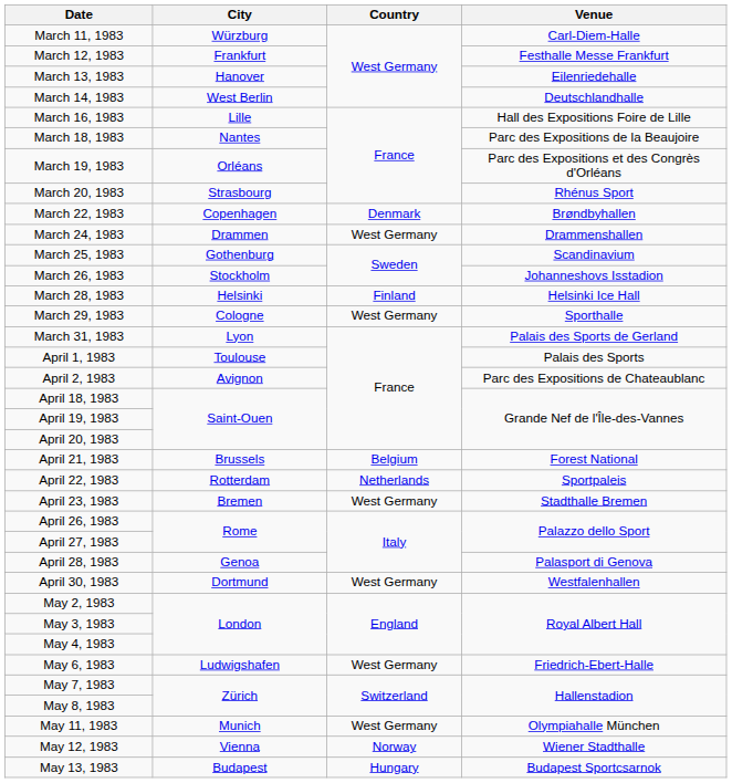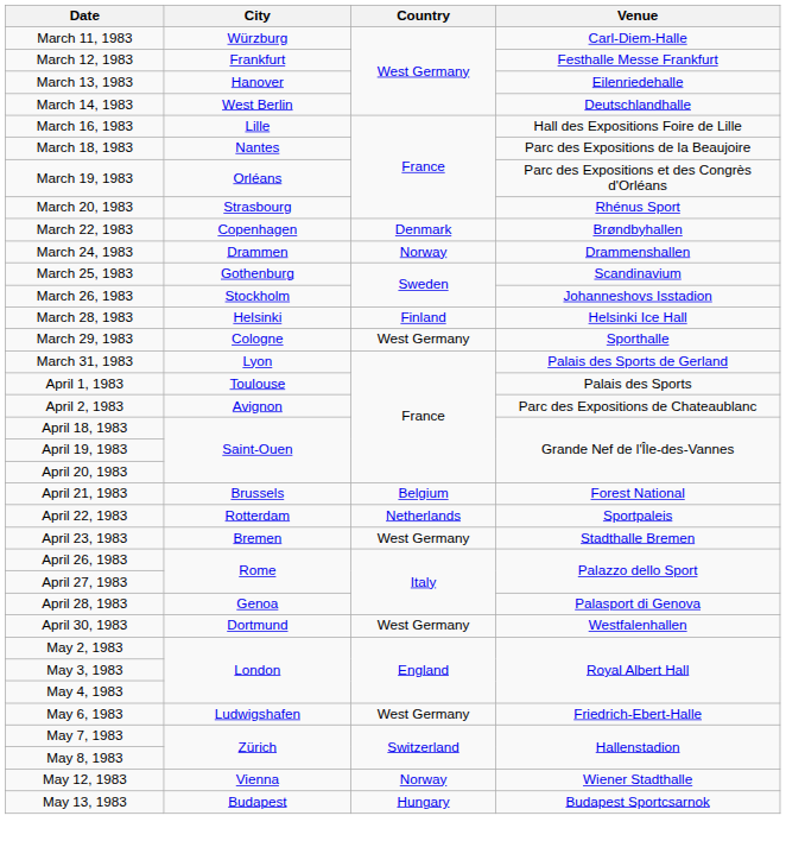March 24, 1983 | Country: West Germany -> Norway
- row: May 11, 1983 | Munich | West Germany | Olympiahalle München
